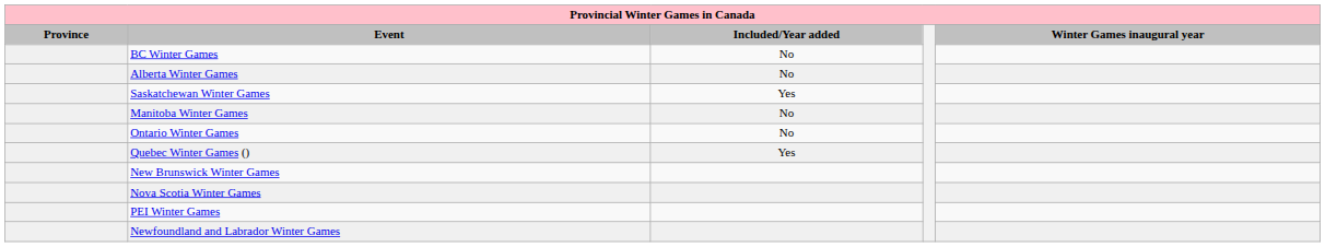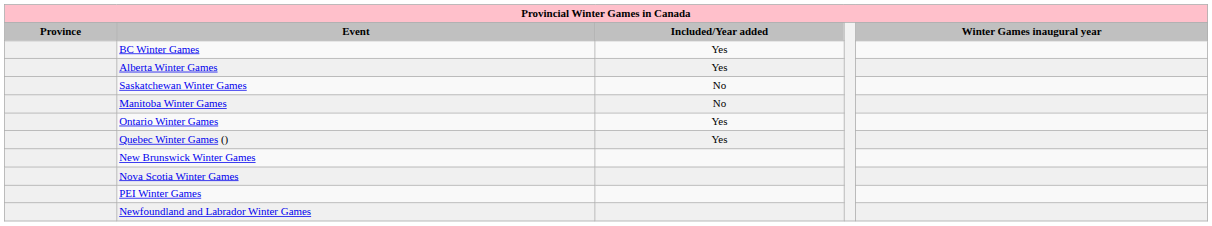BC Winter Games | Included/Year added: No -> Yes
Alberta Winter Games | Included/Year added: No -> Yes
Saskatchewan Winter Games | Included/Year added: Yes -> No
Ontario Winter Games | Included/Year added: No -> Yes
